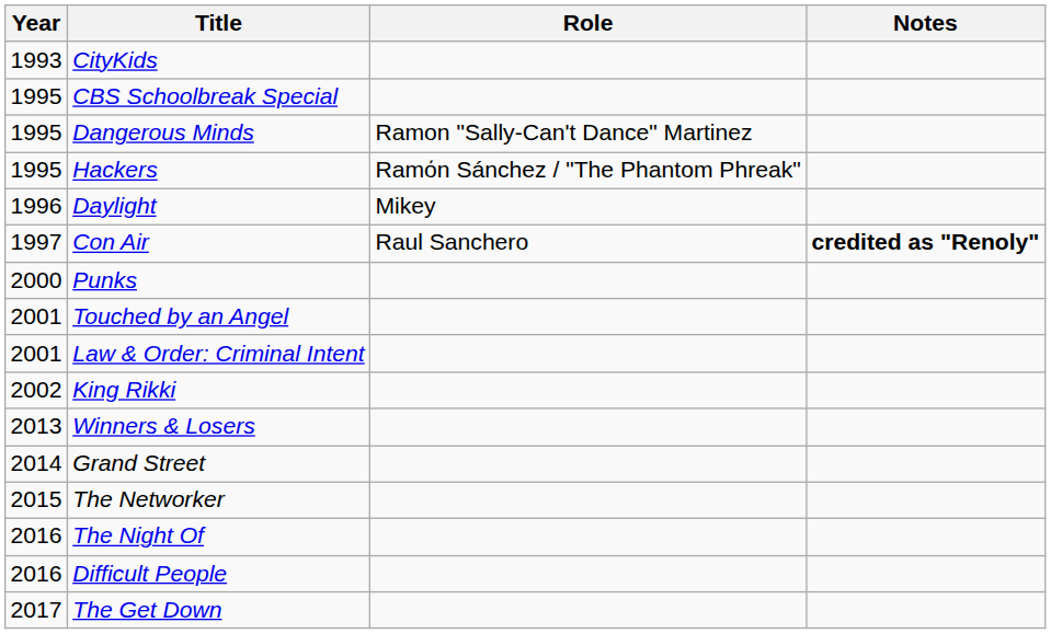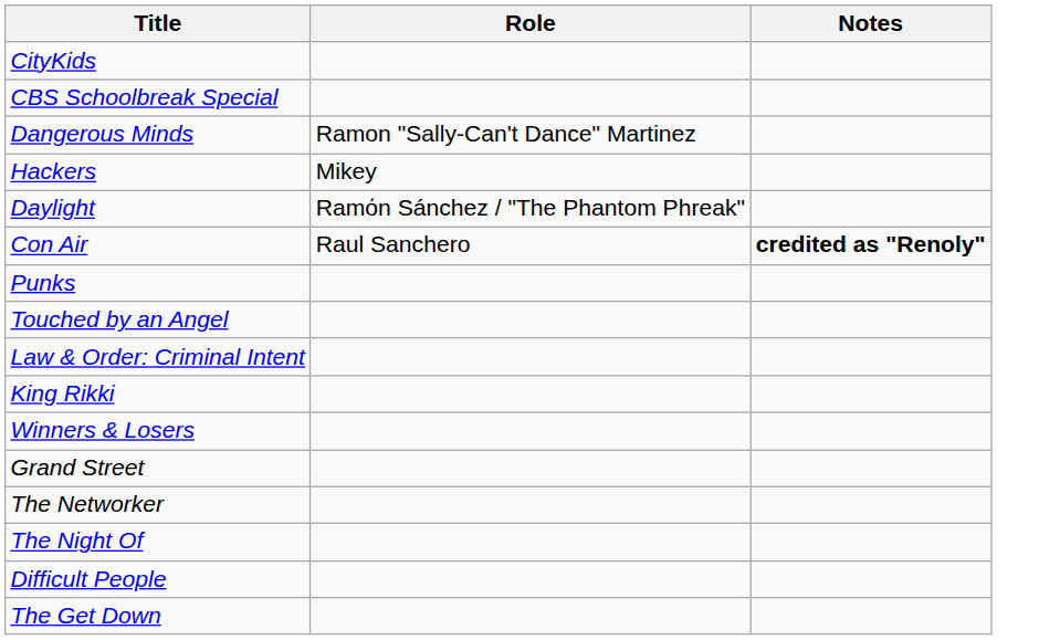- column: Year | 1993 | 1995 | 1995 | 1995 | 1996 | 1997 | 2000 | 2001 | 2001 | 2002 | 2013 | 2014 | 2015 | 2016 | 2016 | 2017
Hackers | Role: Ramόn Sánchez / "The Phantom Phreak" -> Mikey
Daylight | Role: Mikey -> Ramόn Sánchez / "The Phantom Phreak"
